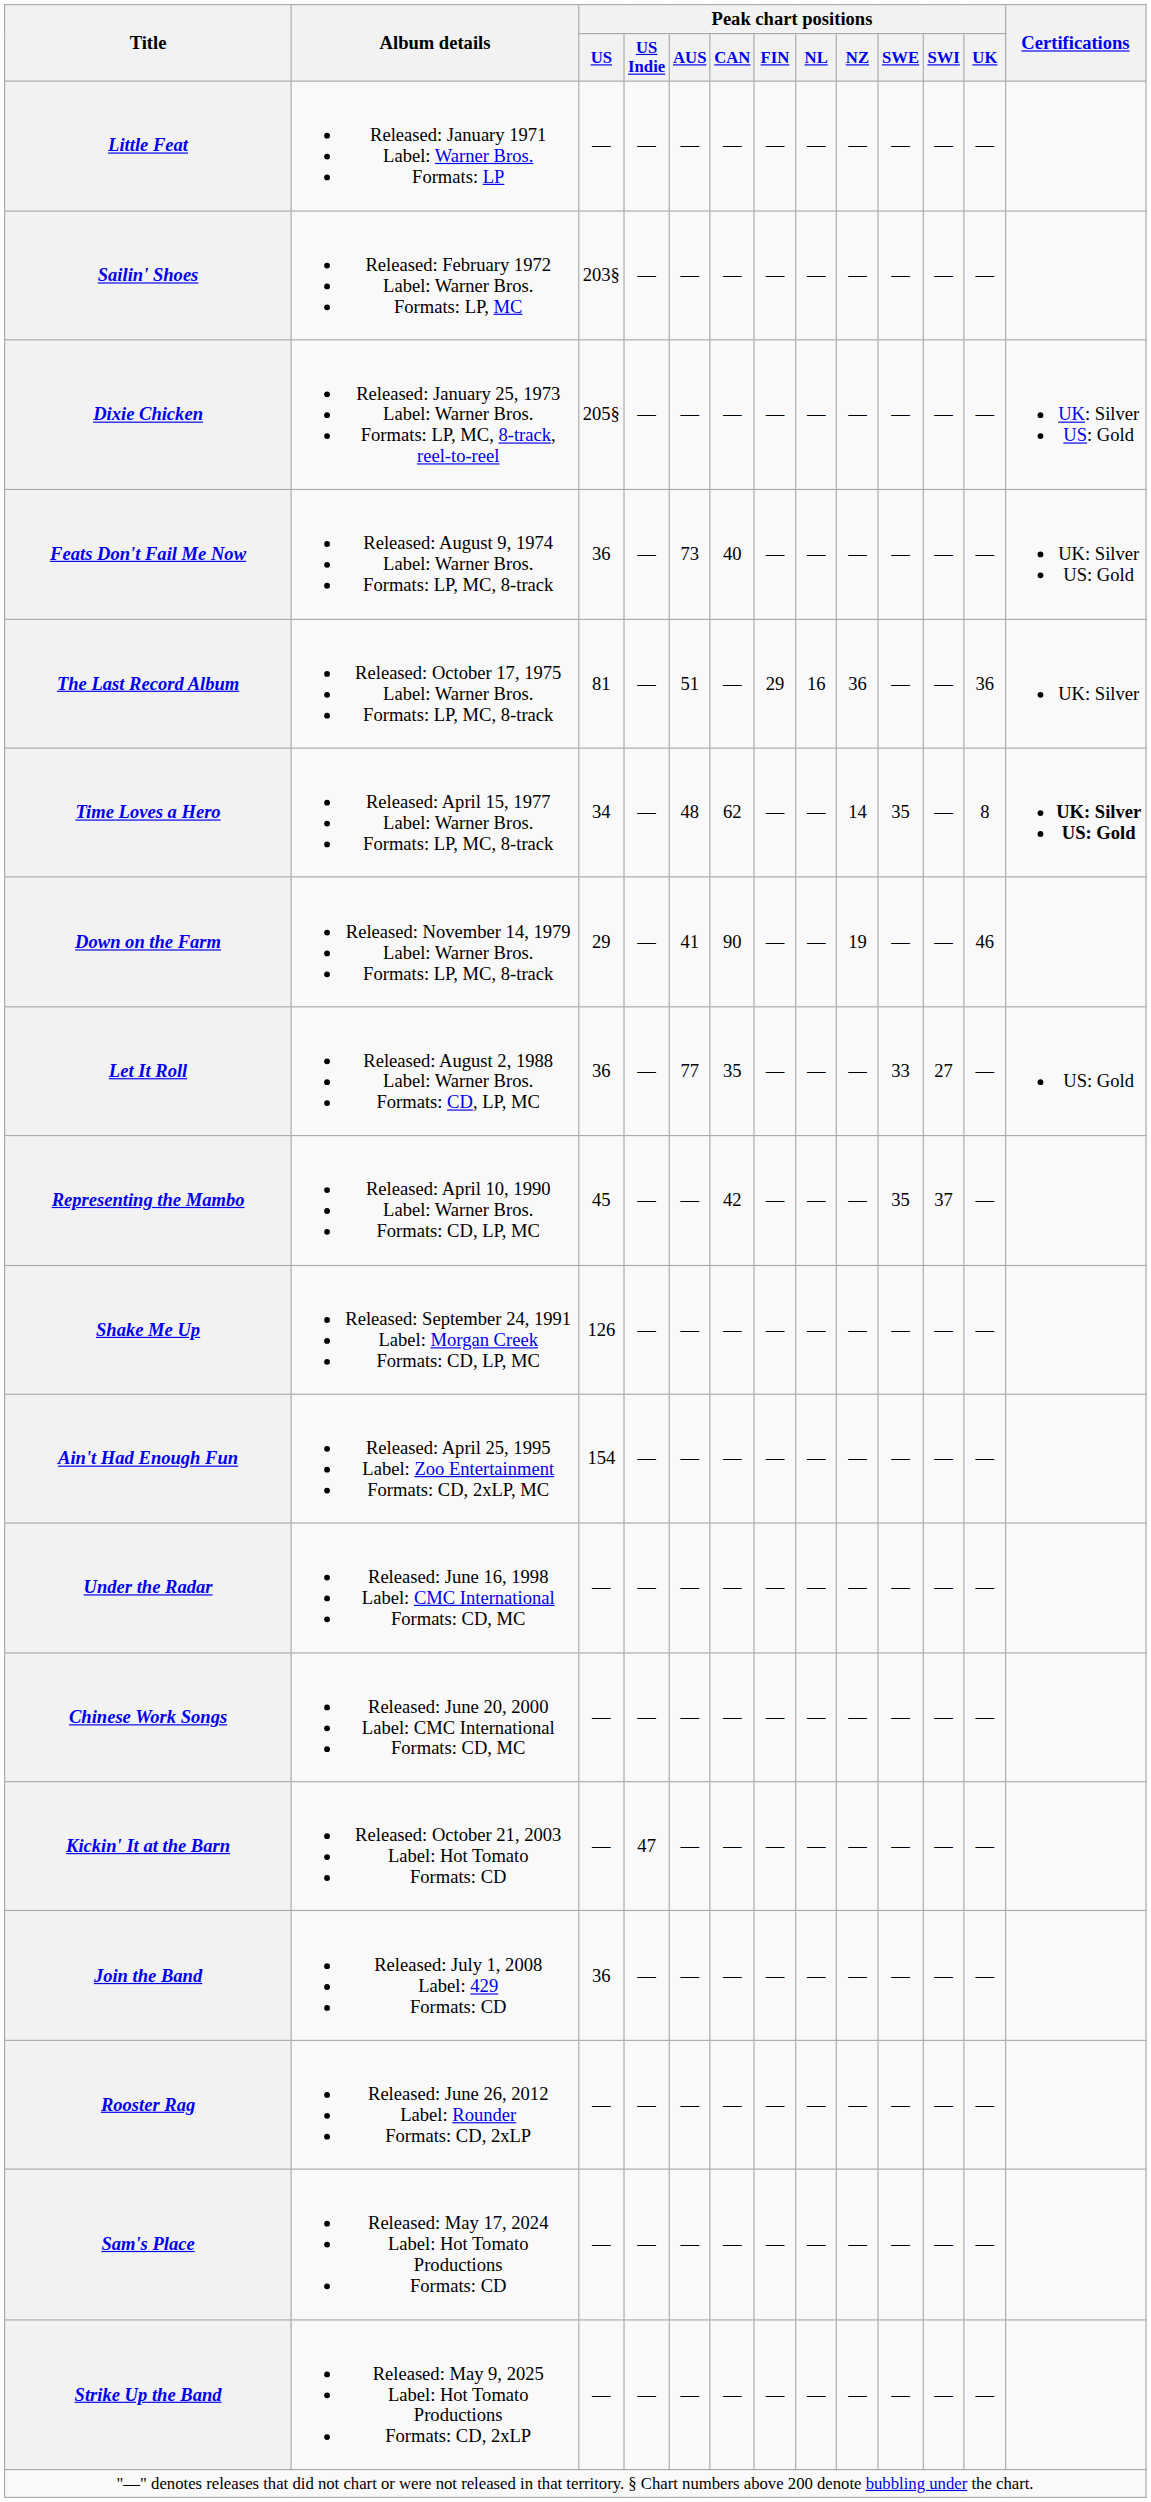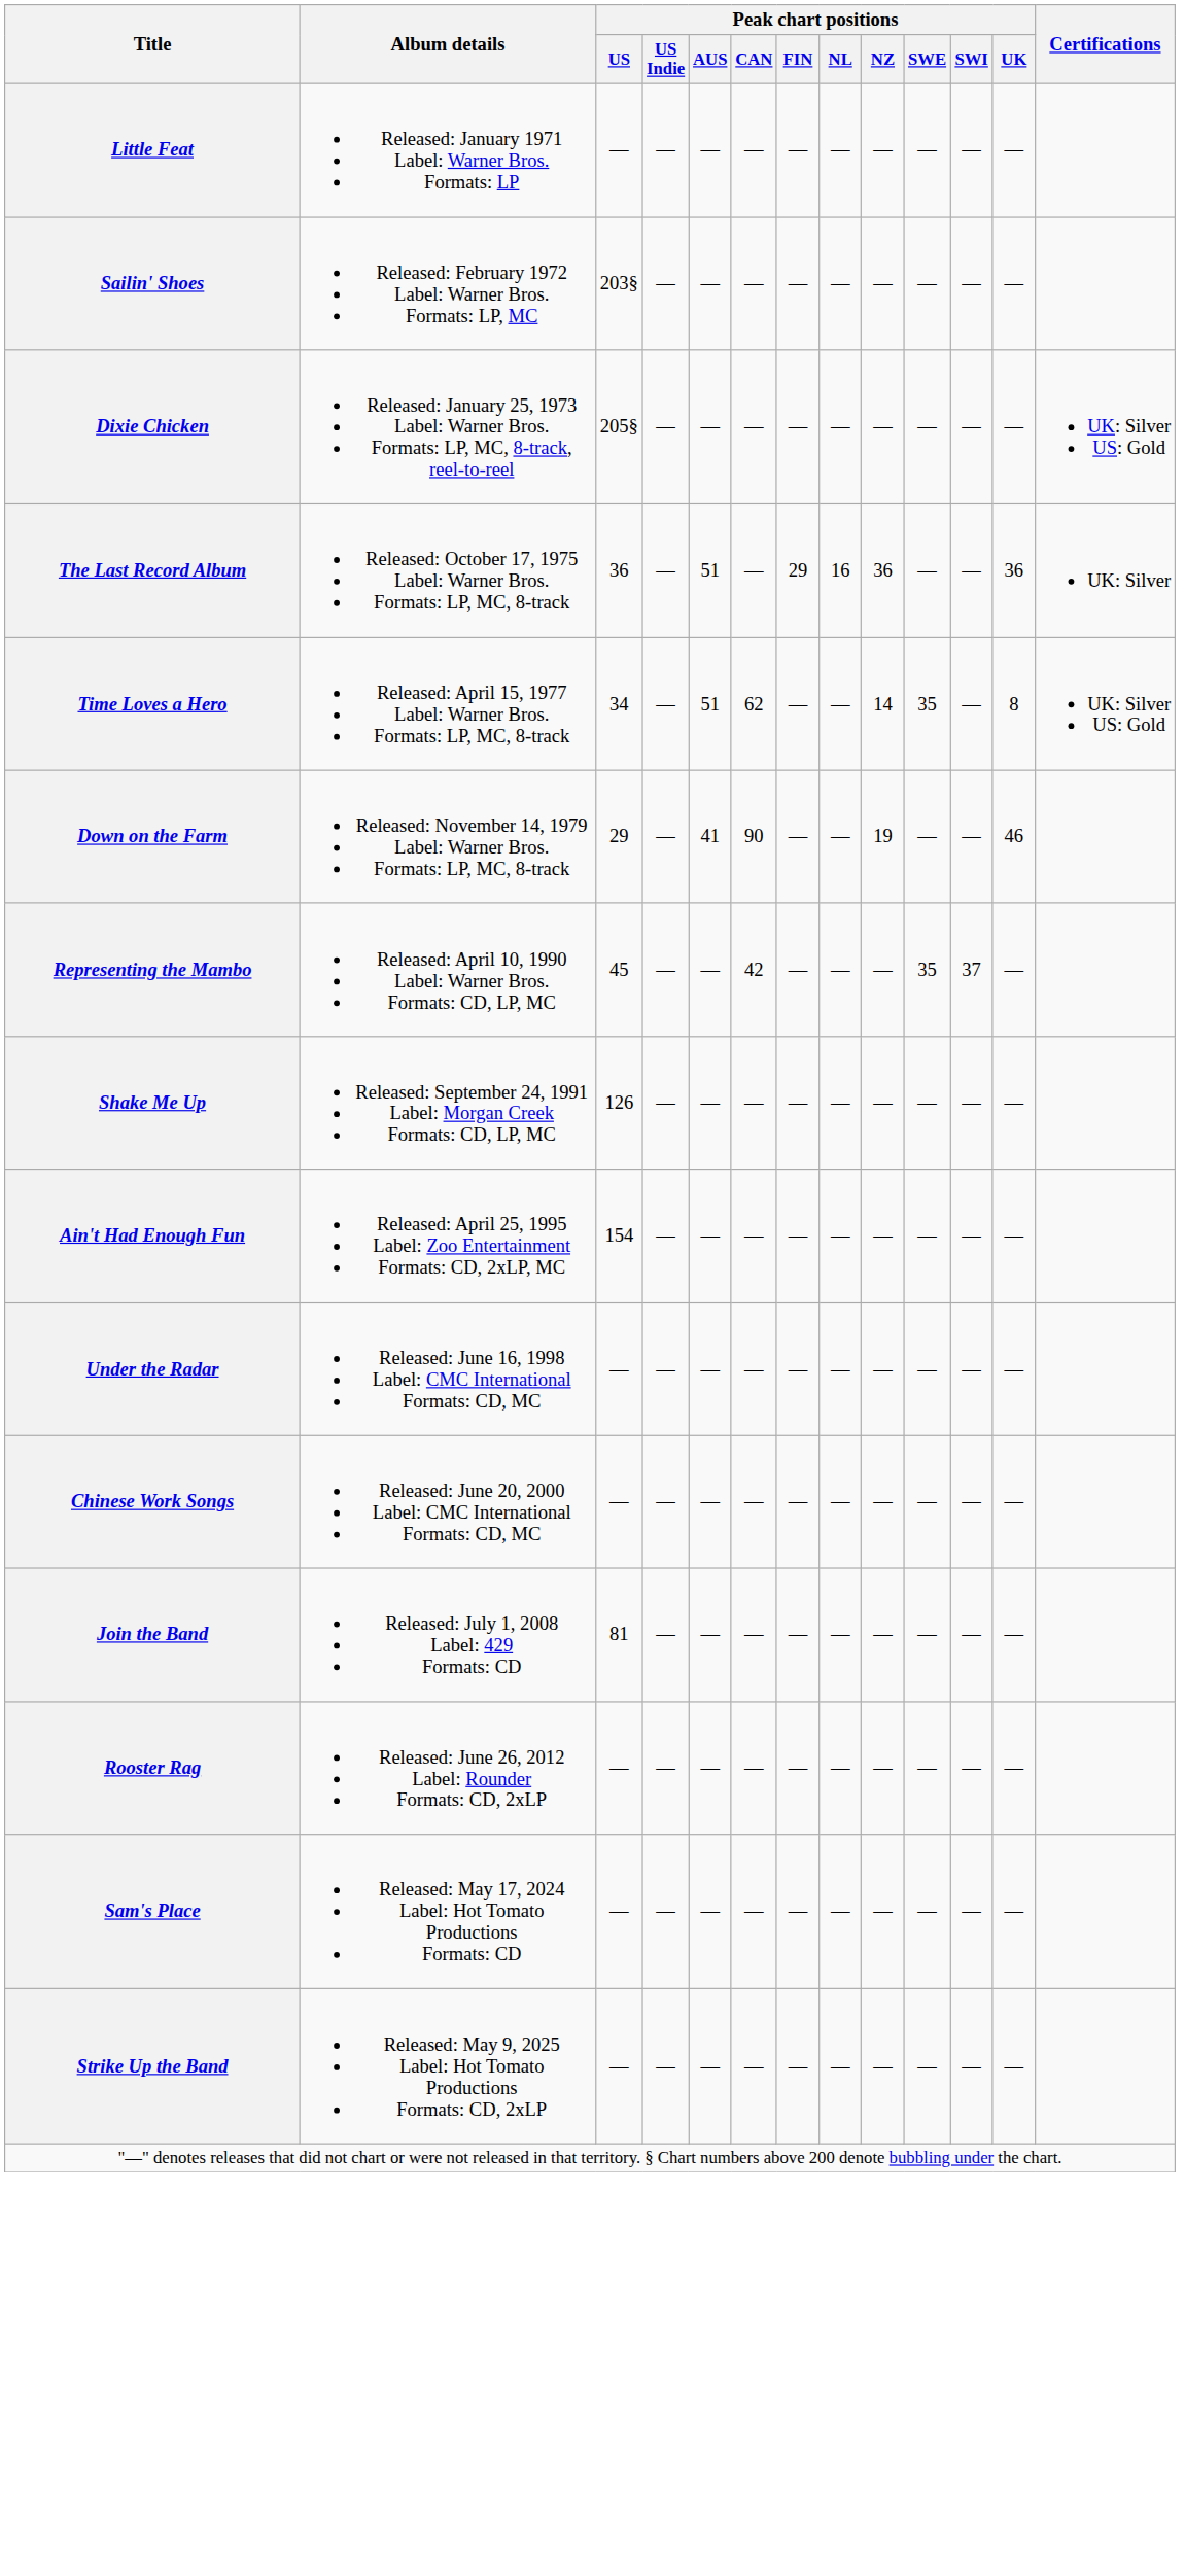- row: Feats Don't Fail Me Now | Released: August 9, 1974 Label: Warner Bros. Formats: LP, MC, 8-track | 36 | — | 73 | 40 | — | — | — | — | — | — | UK: Silver US: Gold
The Last Record Album | Peak chart positions / US: 81 -> 36
Time Loves a Hero | Peak chart positions / AUS: 48 -> 51
Time Loves a Hero | Certifications: bold -> normal
- row: Let It Roll | Released: August 2, 1988 Label: Warner Bros. Formats: CD, LP, MC | 36 | — | 77 | 35 | — | — | — | 33 | 27 | — | US: Gold
- row: Kickin' It at the Barn | Released: October 21, 2003 Label: Hot Tomato Formats: CD | — | 47 | — | — | — | — | — | — | — | —
Join the Band | Peak chart positions / US: 36 -> 81
